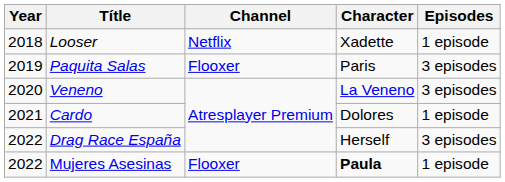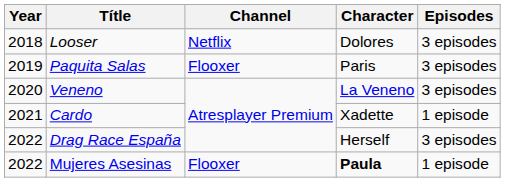Looser | Character: Xadette -> Dolores
Looser | Episodes: 1 episode -> 3 episodes
Cardo | Character: Dolores -> Xadette
